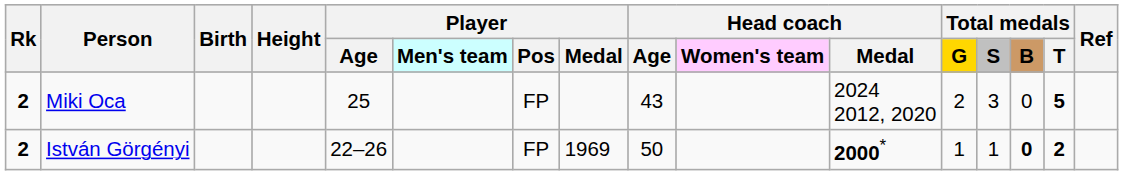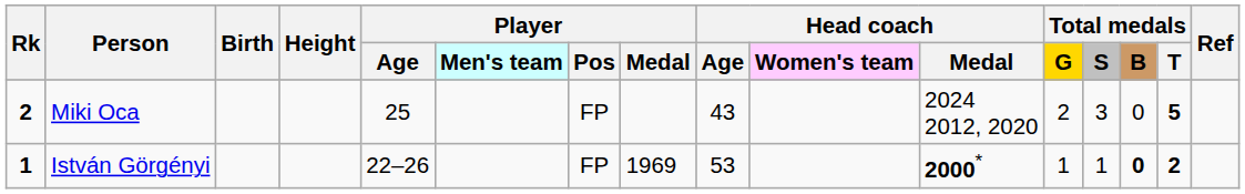István Görgényi | Rk: 2 -> 1
István Görgényi | Head coach / Age: 50 -> 53
